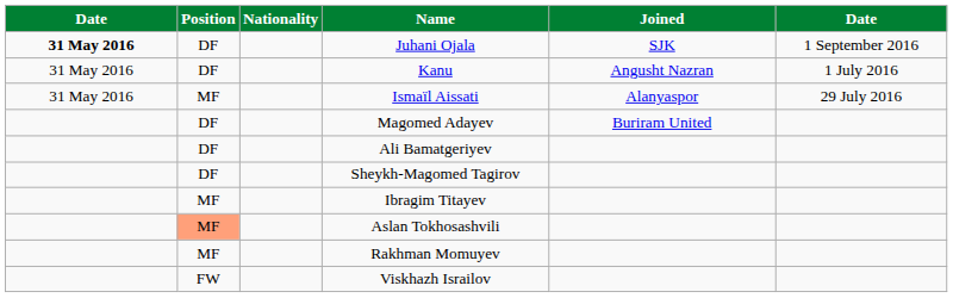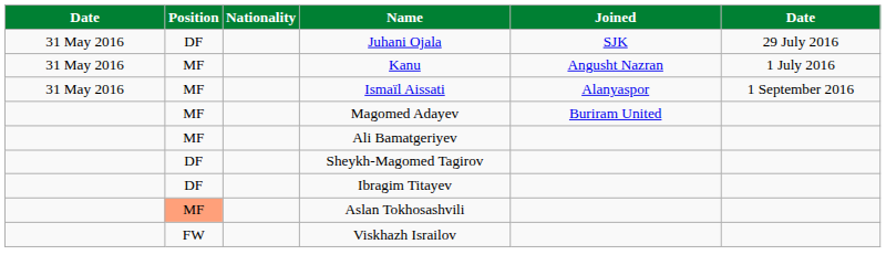Juhani Ojala | column 1: bold -> normal
Juhani Ojala | column 6: 1 September 2016 -> 29 July 2016
Kanu | Position: DF -> MF
Ismaïl Aissati | column 6: 29 July 2016 -> 1 September 2016
Magomed Adayev | Position: DF -> MF
Ali Bamatgeriyev | Position: DF -> MF
Ibragim Titayev | Position: MF -> DF
- row: MF | Rakhman Momuyev
